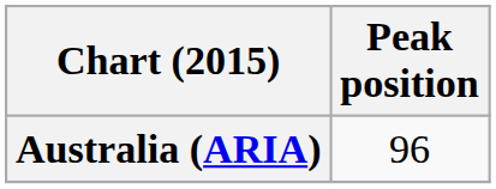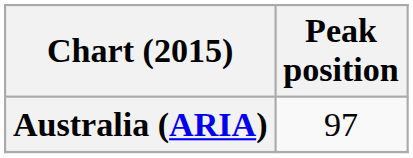Australia (ARIA) | Peak position: 96 -> 97
